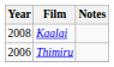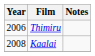rows swapped: Thimiru <-> Kaalai
